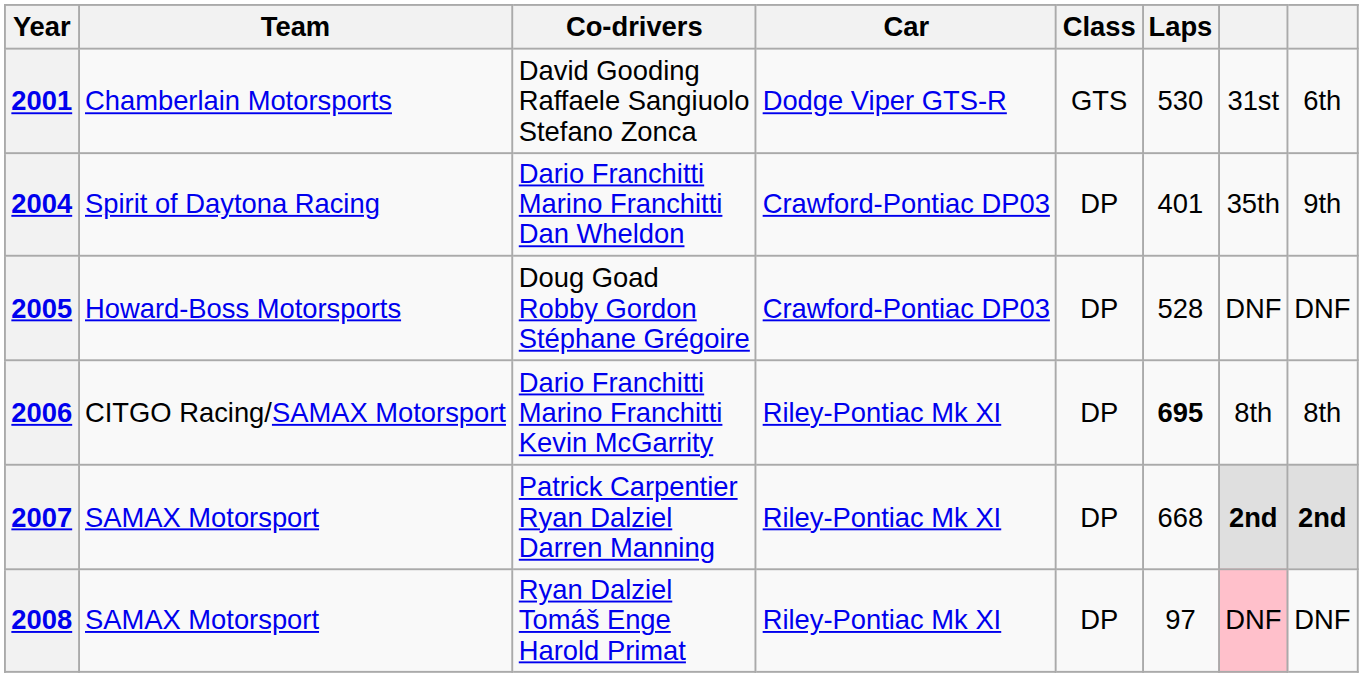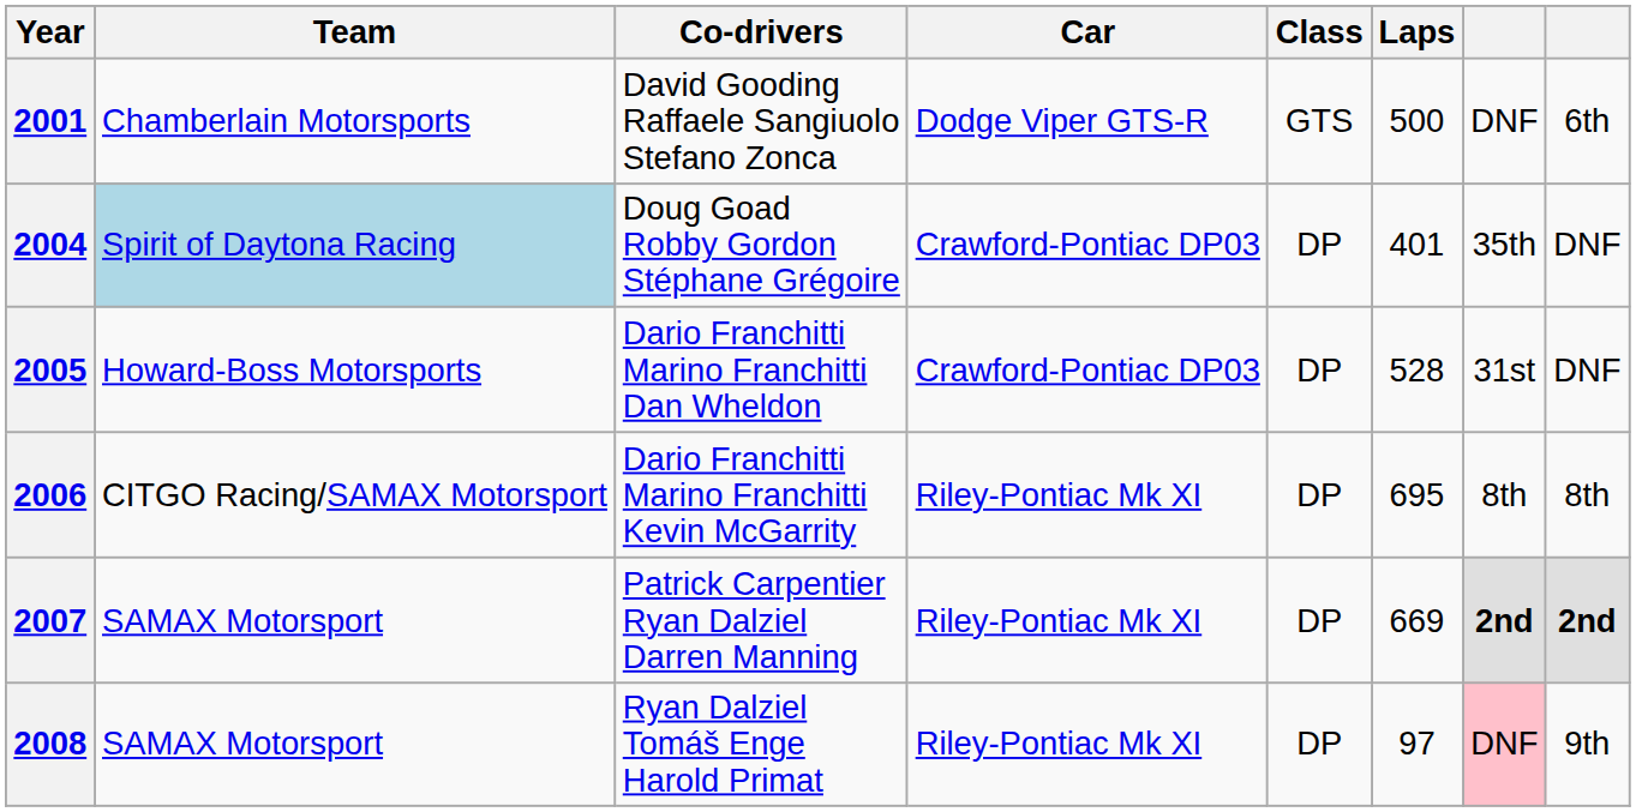2001 | Laps: 530 -> 500
2001 | column 7: 31st -> DNF
2004 | Team: no background -> lightblue background
2004 | Co-drivers: Dario Franchitti Marino Franchitti Dan Wheldon -> Doug Goad Robby Gordon Stéphane Grégoire
2004 | column 8: 9th -> DNF
2005 | Co-drivers: Doug Goad Robby Gordon Stéphane Grégoire -> Dario Franchitti Marino Franchitti Dan Wheldon
2005 | column 7: DNF -> 31st
2006 | Laps: bold -> normal
2007 | Laps: 668 -> 669
2008 | column 8: DNF -> 9th
